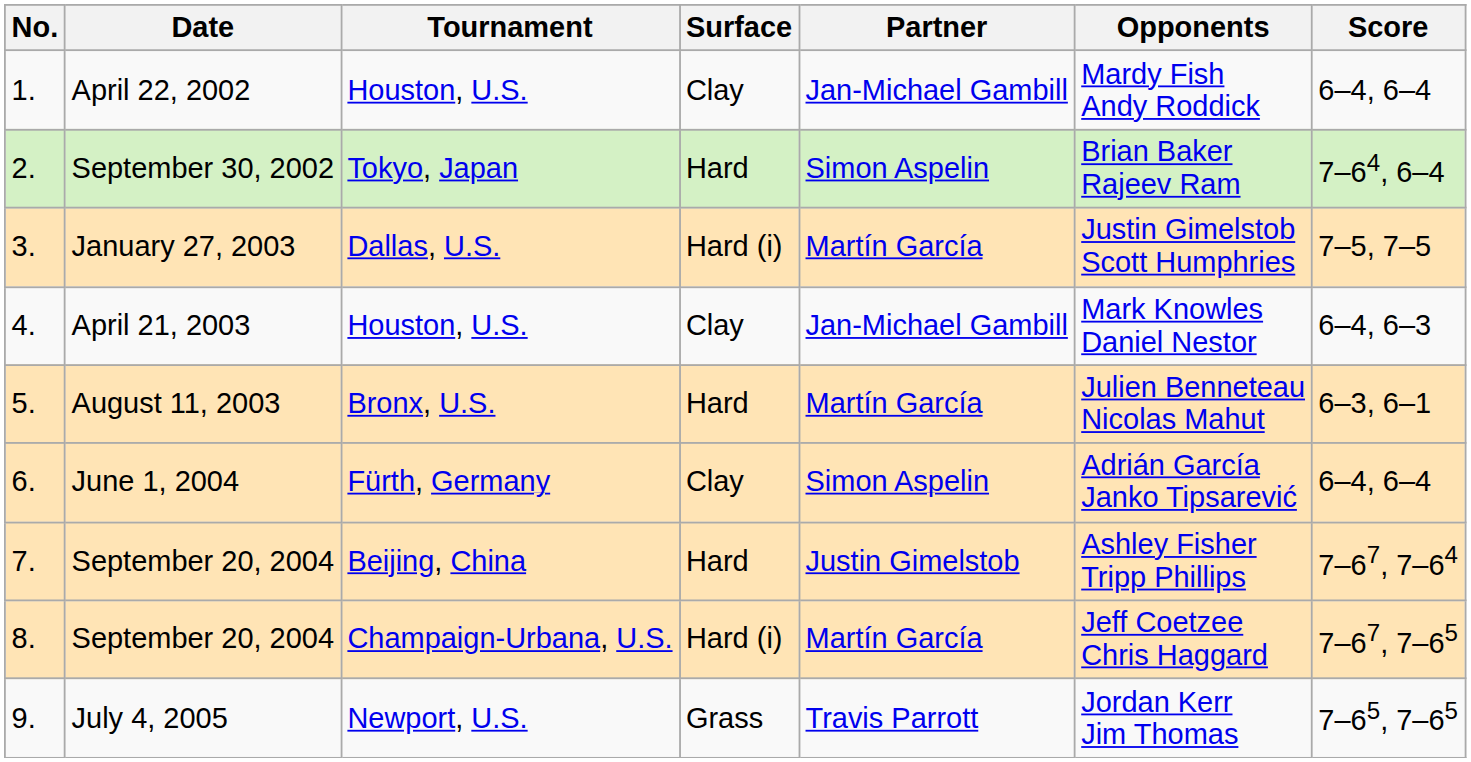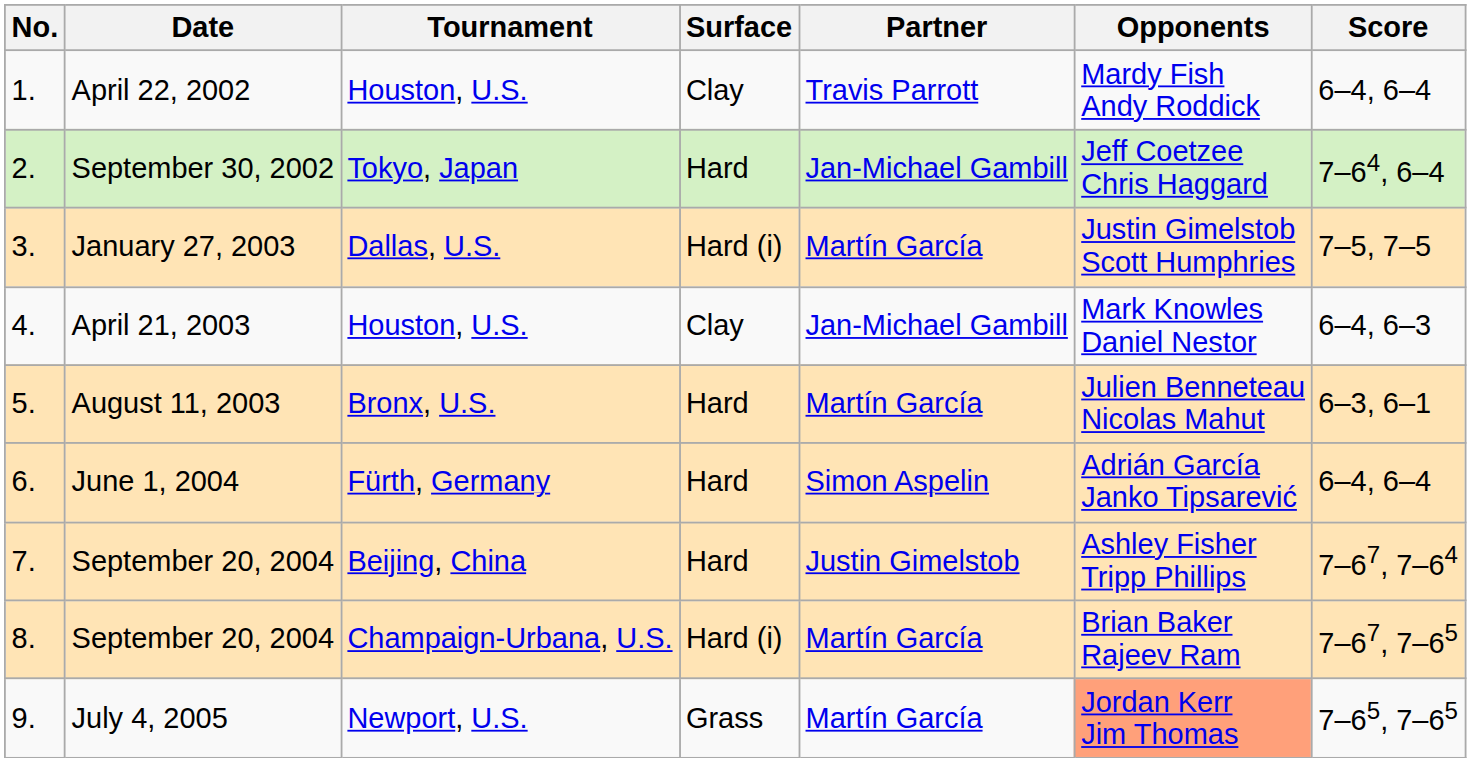1. | Partner: Jan-Michael Gambill -> Travis Parrott
2. | Partner: Simon Aspelin -> Jan-Michael Gambill
2. | Opponents: Brian Baker Rajeev Ram -> Jeff Coetzee Chris Haggard
6. | Surface: Clay -> Hard
8. | Opponents: Jeff Coetzee Chris Haggard -> Brian Baker Rajeev Ram
9. | Partner: Travis Parrott -> Martín García
9. | Opponents: no background -> lightsalmon background
